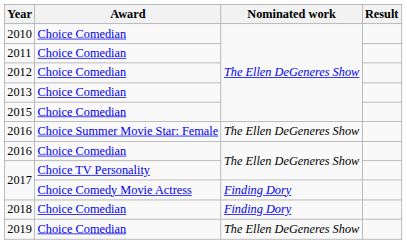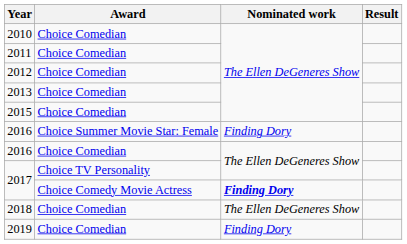2016 / Choice Summer Movie Star: Female | Nominated work: The Ellen DeGeneres Show -> Finding Dory
2017 / Choice Comedy Movie Actress | Nominated work: normal -> bold
2018 | Nominated work: Finding Dory -> The Ellen DeGeneres Show
2019 | Nominated work: The Ellen DeGeneres Show -> Finding Dory
